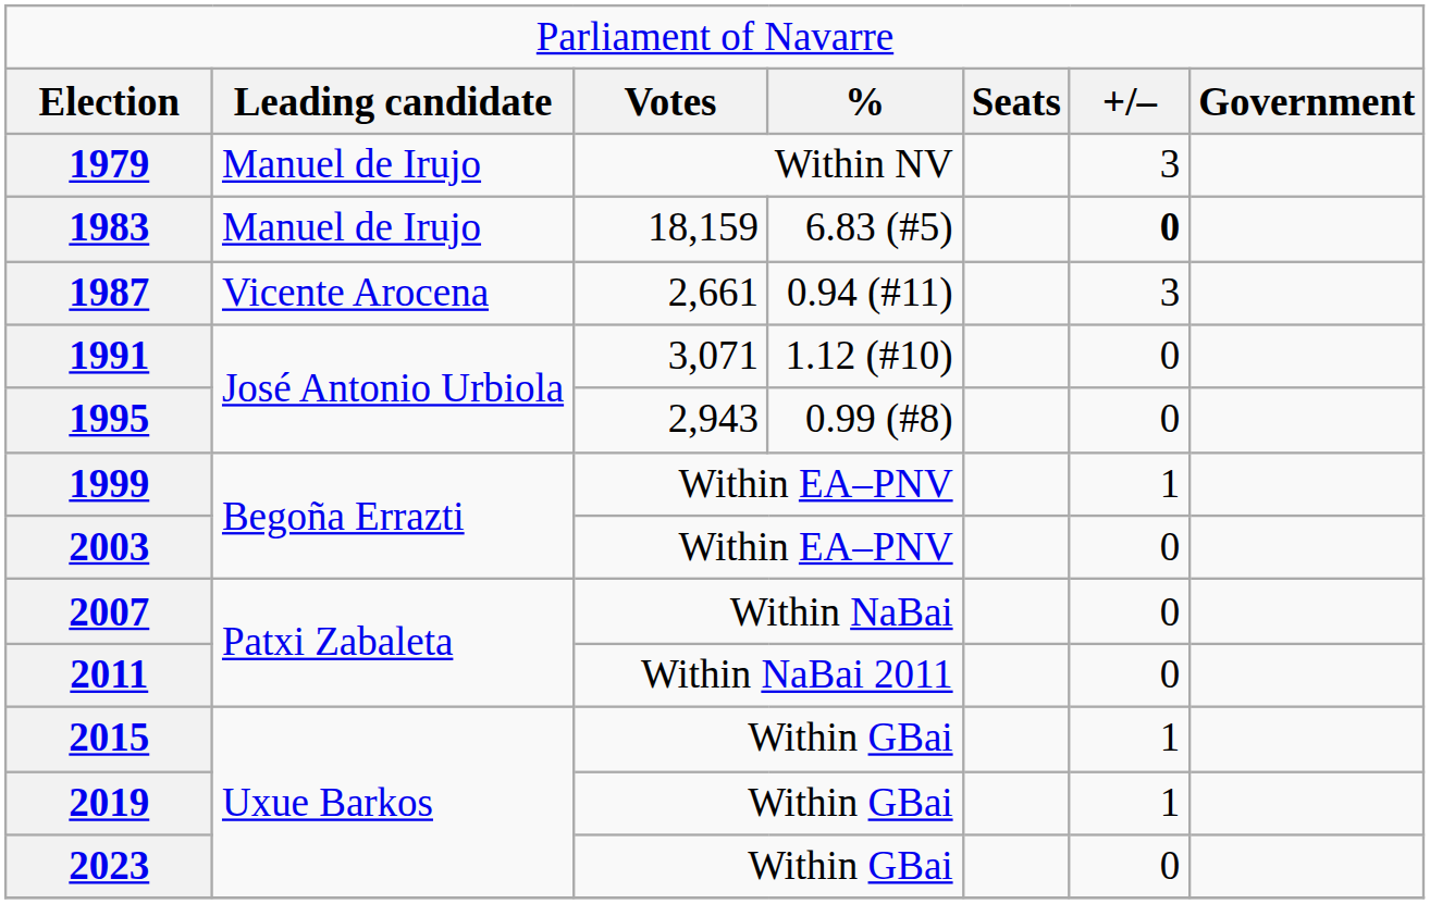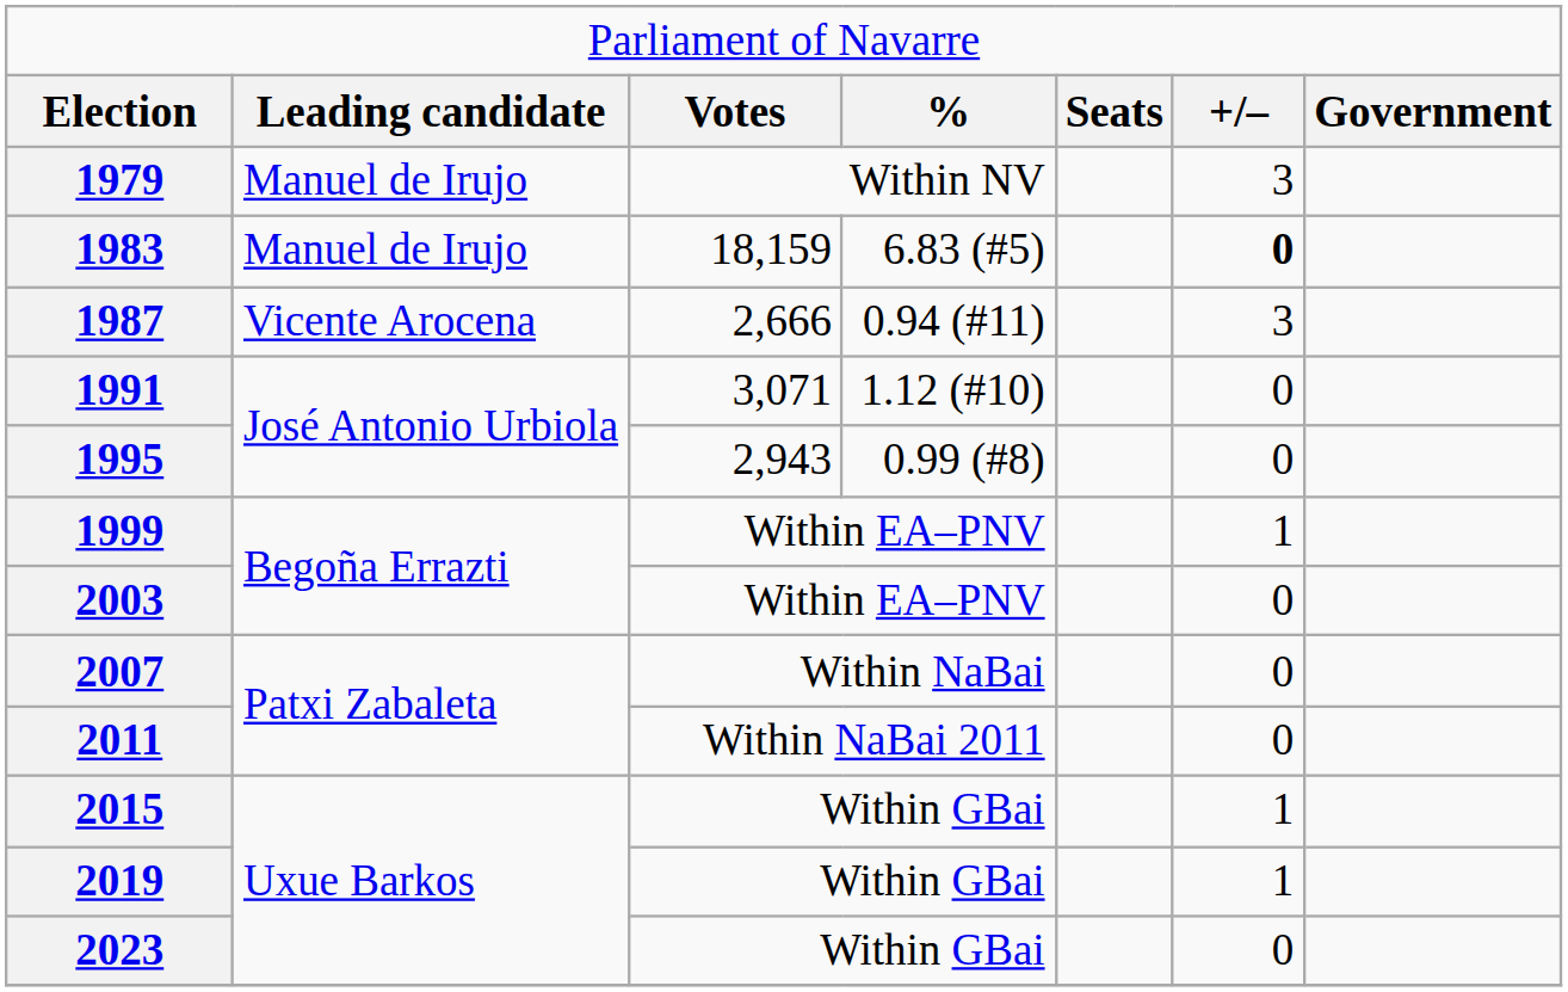1987 | column 3: 2,661 -> 2,666
